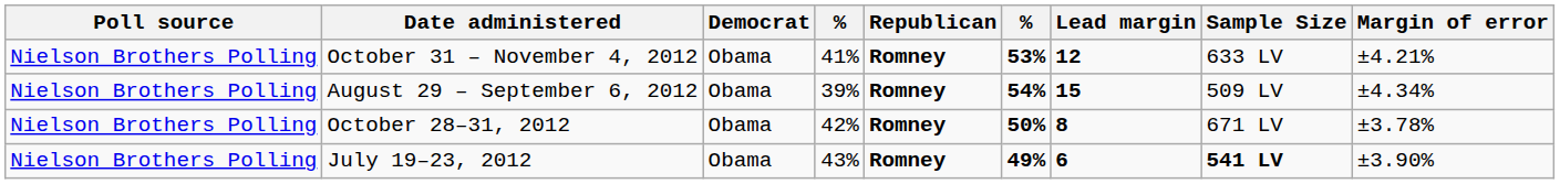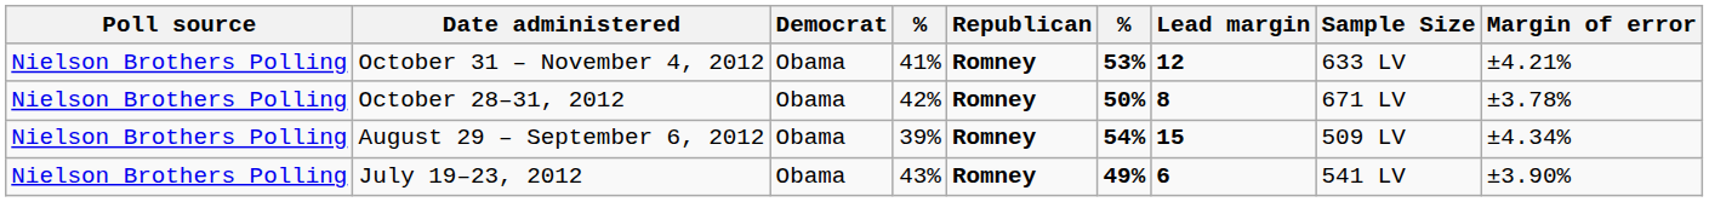rows swapped: October 28–31, 2012 <-> August 29 – September 6, 2012
July 19–23, 2012 | Sample Size: bold -> normal
